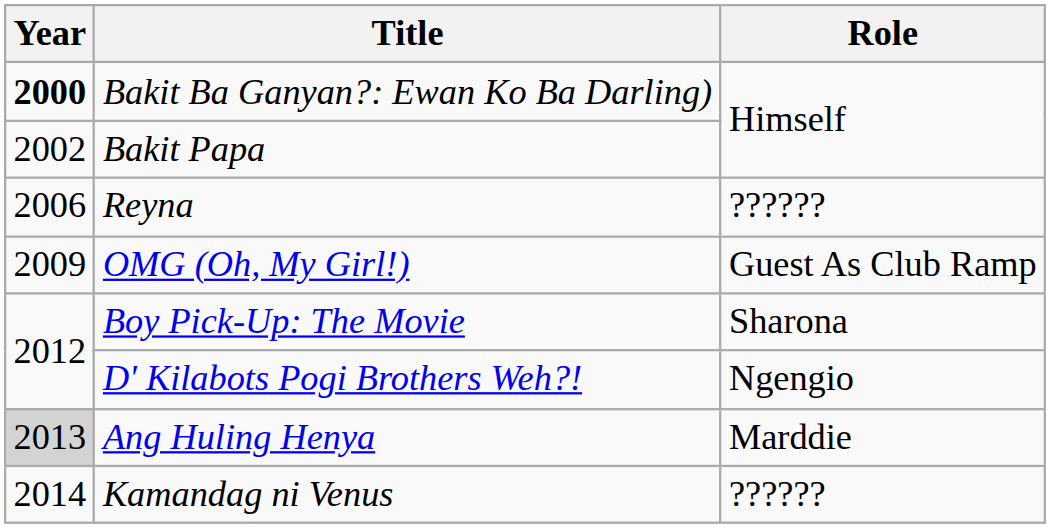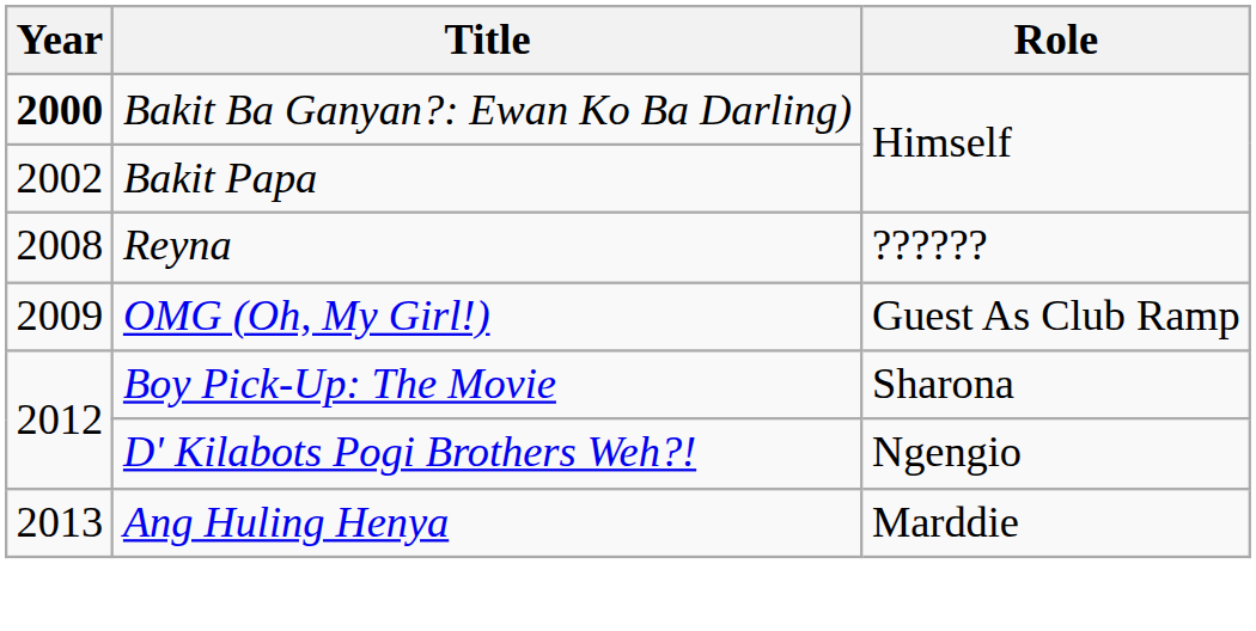Reyna | Year: 2006 -> 2008
Ang Huling Henya | Year: lightgrey background -> no background
- row: 2014 | Kamandag ni Venus | ??????
